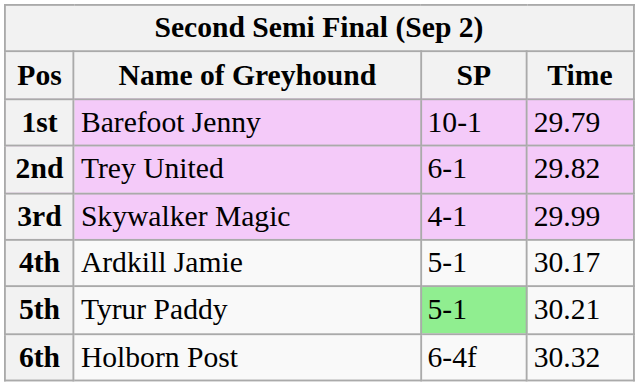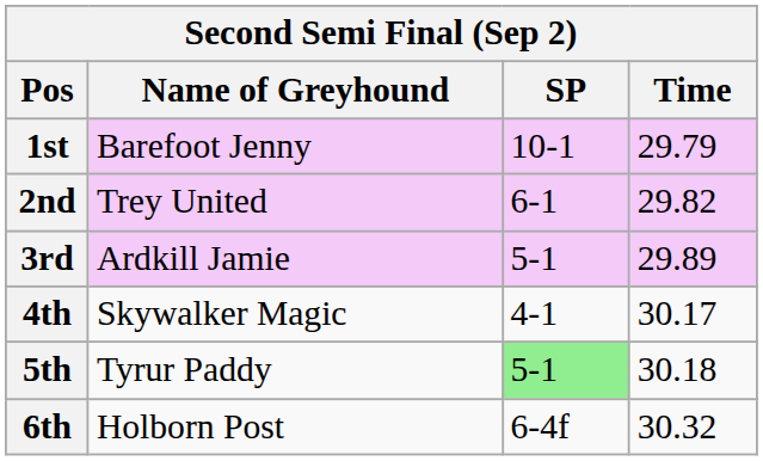3rd | Name of Greyhound: Skywalker Magic -> Ardkill Jamie
3rd | SP: 4-1 -> 5-1
3rd | Time: 29.99 -> 29.89
4th | Name of Greyhound: Ardkill Jamie -> Skywalker Magic
4th | SP: 5-1 -> 4-1
5th | Time: 30.21 -> 30.18
